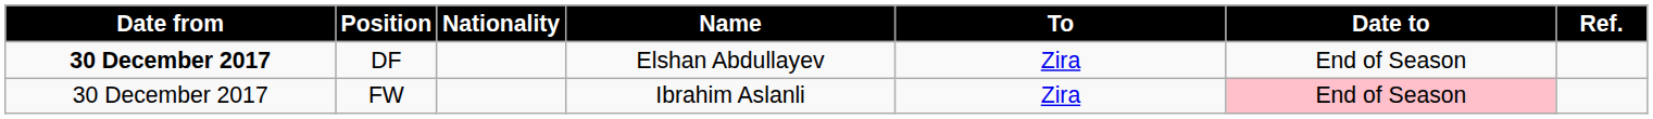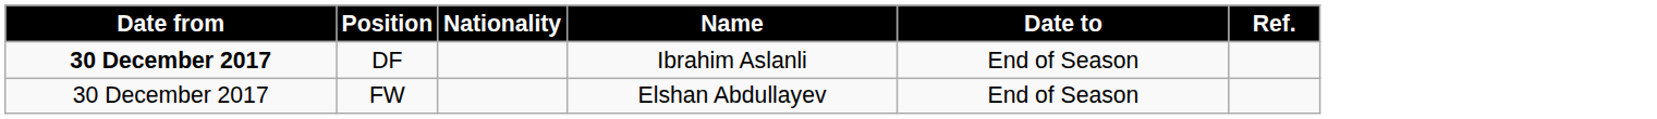- column: To | Zira | Zira
DF | Name: Elshan Abdullayev -> Ibrahim Aslanli
FW | Name: Ibrahim Aslanli -> Elshan Abdullayev
FW | Date to: pink background -> no background
